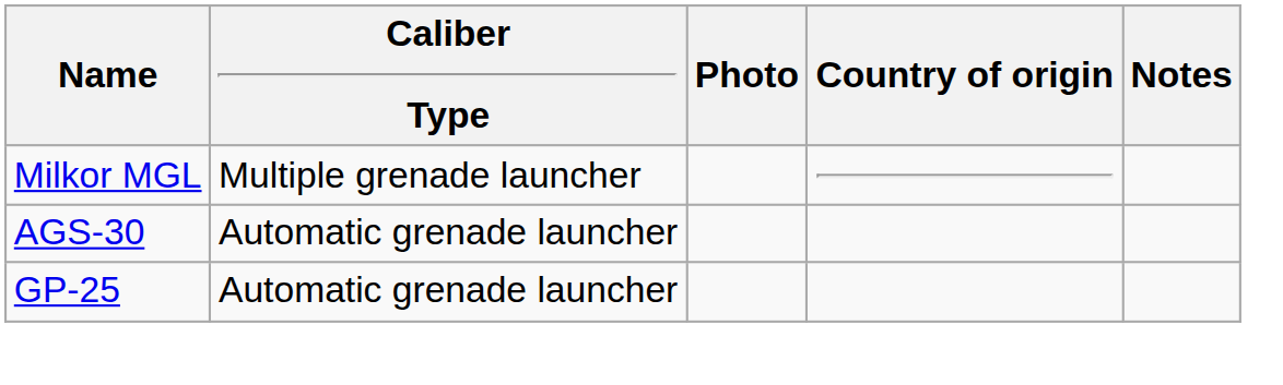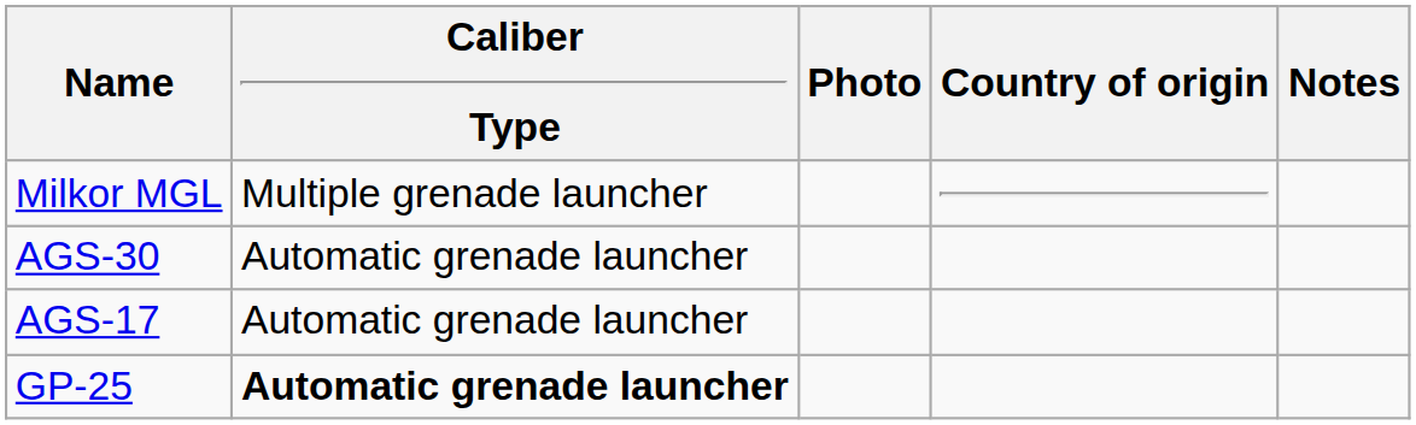+ row: AGS-17 | Automatic grenade launcher
GP-25 | Caliber Type: normal -> bold
